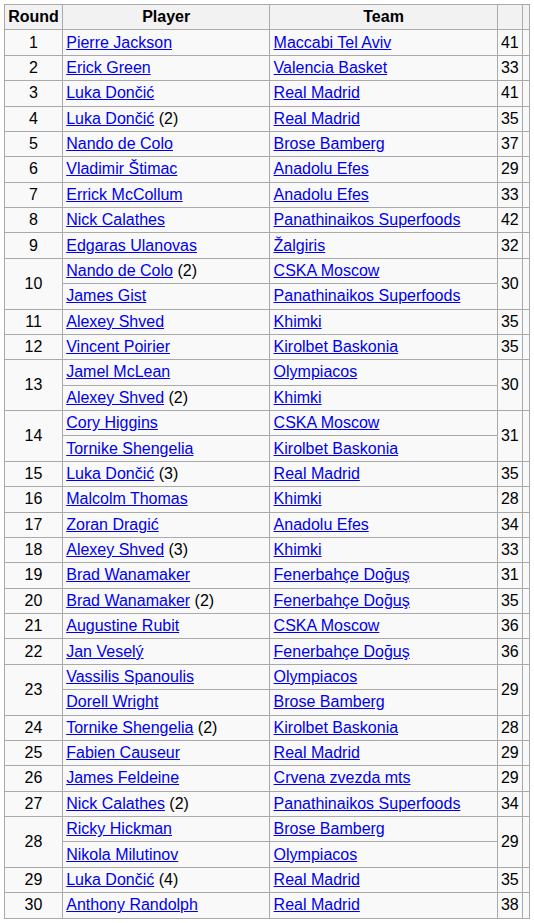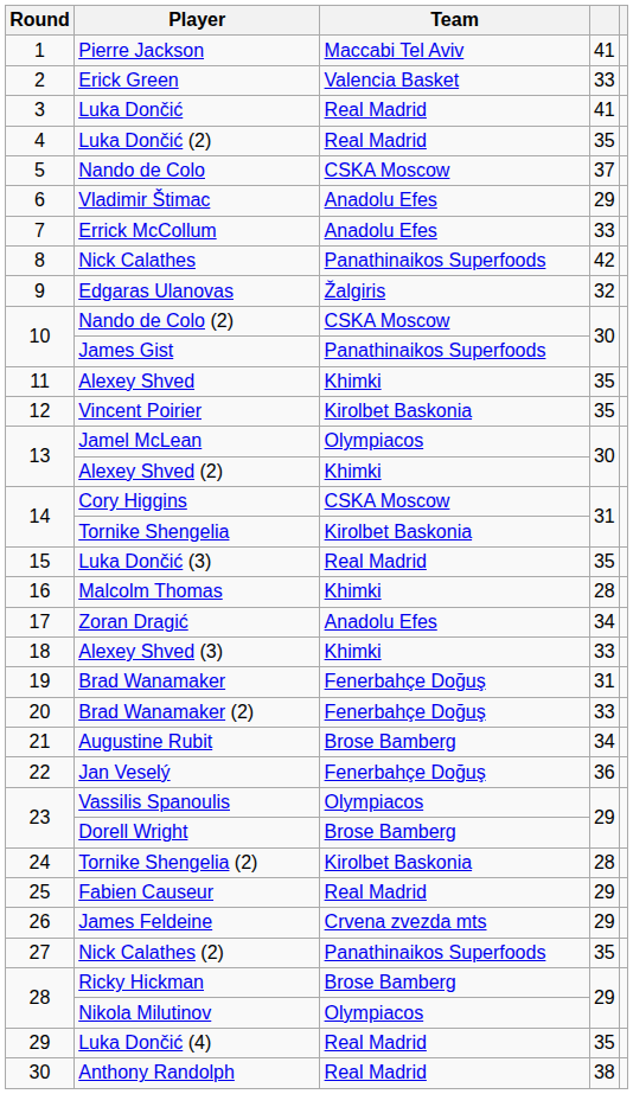Nando de Colo | Team: Brose Bamberg -> CSKA Moscow
Brad Wanamaker (2) | column 4: 35 -> 33
Augustine Rubit | Team: CSKA Moscow -> Brose Bamberg
Augustine Rubit | column 4: 36 -> 34
Nick Calathes (2) | column 4: 34 -> 35
